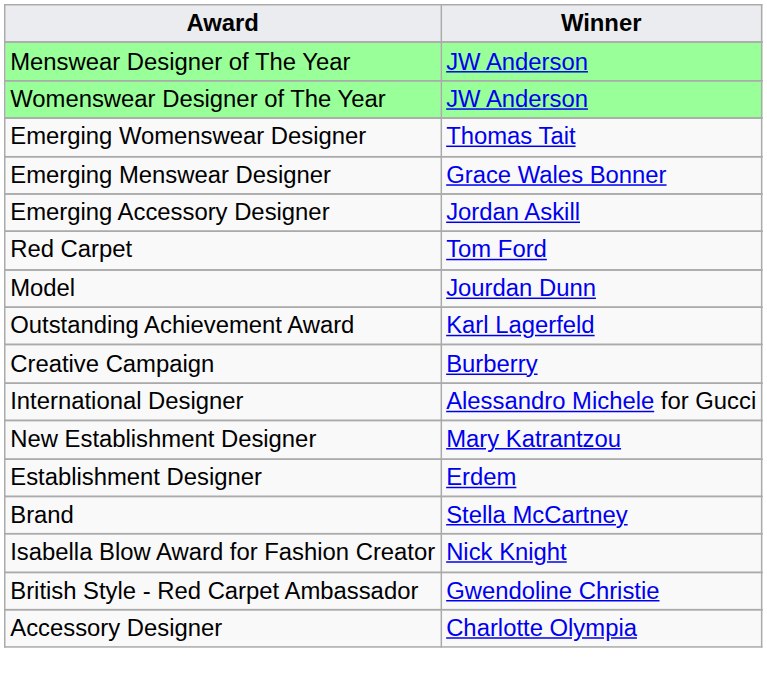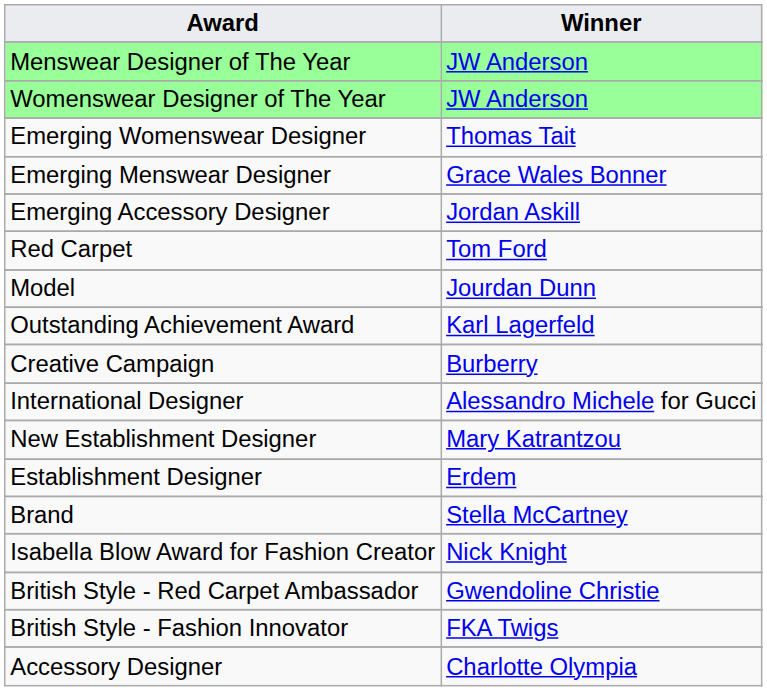+ row: British Style - Fashion Innovator | FKA Twigs
